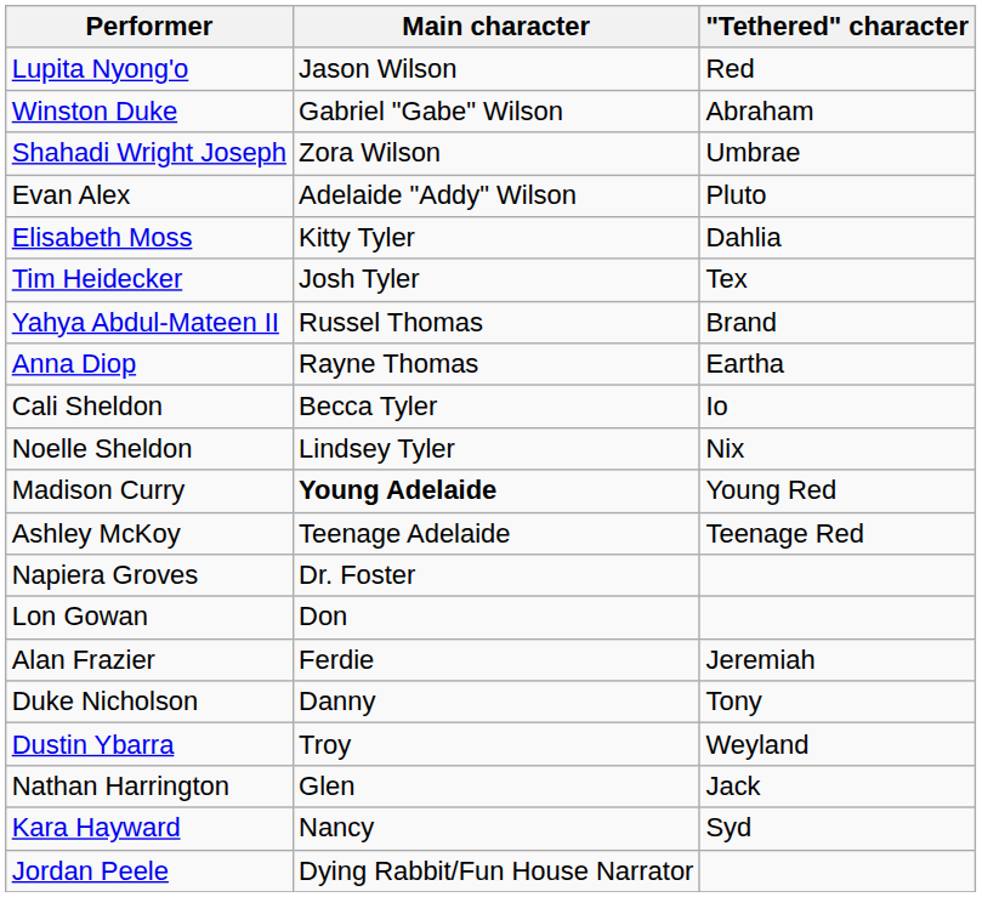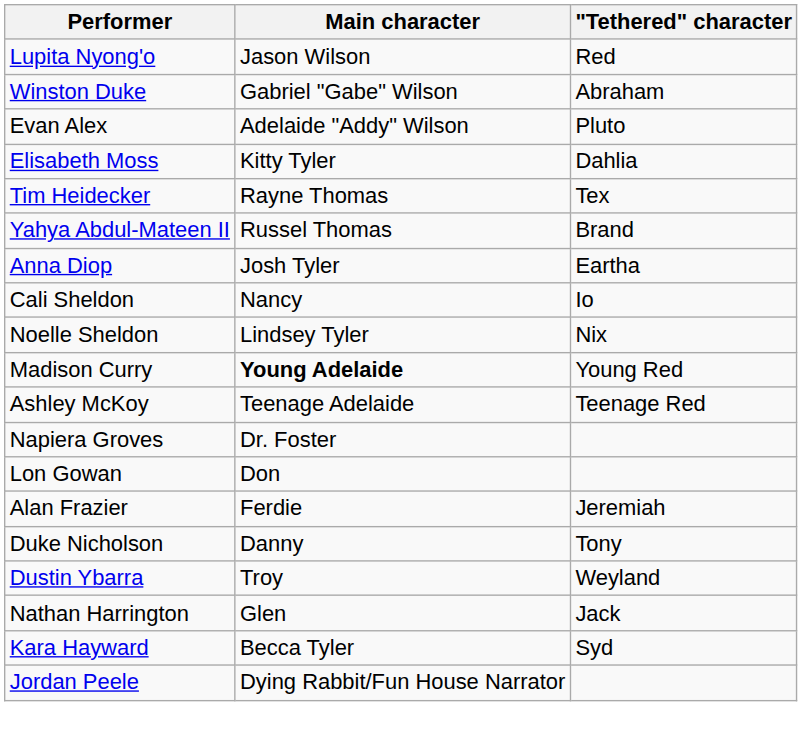- row: Shahadi Wright Joseph | Zora Wilson | Umbrae
Tim Heidecker | Main character: Josh Tyler -> Rayne Thomas
Anna Diop | Main character: Rayne Thomas -> Josh Tyler
Cali Sheldon | Main character: Becca Tyler -> Nancy
Kara Hayward | Main character: Nancy -> Becca Tyler
